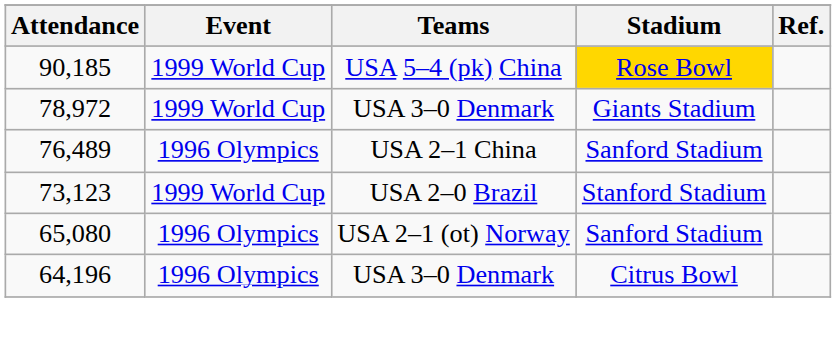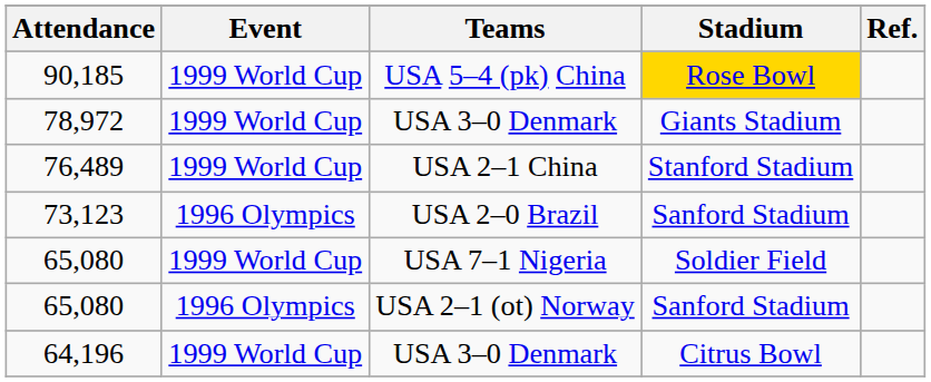76,489 | Event: 1996 Olympics -> 1999 World Cup
76,489 | Stadium: Sanford Stadium -> Stanford Stadium
73,123 | Event: 1999 World Cup -> 1996 Olympics
73,123 | Stadium: Stanford Stadium -> Sanford Stadium
+ row: 65,080 | 1999 World Cup | USA 7–1 Nigeria | Soldier Field
64,196 | Event: 1996 Olympics -> 1999 World Cup
